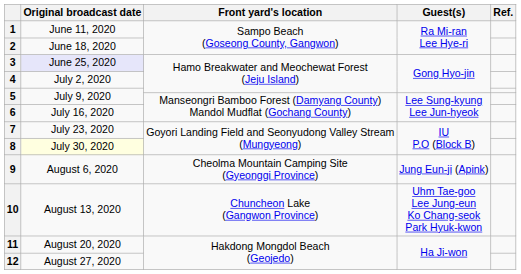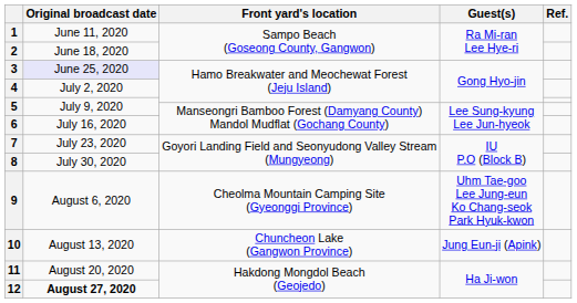8 | Original broadcast date: lightyellow background -> no background
9 | Guest(s): Jung Eun-ji (Apink) -> Uhm Tae-goo Lee Jung-eun Ko Chang-seok Park Hyuk-kwon
10 | Guest(s): Uhm Tae-goo Lee Jung-eun Ko Chang-seok Park Hyuk-kwon -> Jung Eun-ji (Apink)
12 | Original broadcast date: normal -> bold
